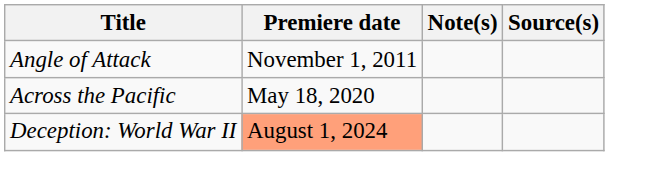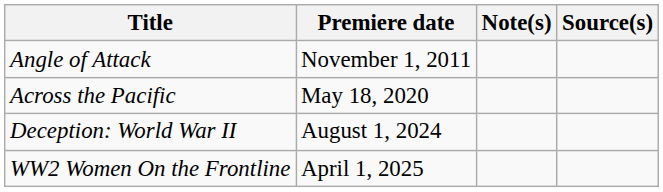Deception: World War II | Premiere date: lightsalmon background -> no background
+ row: WW2 Women On the Frontline | April 1, 2025
